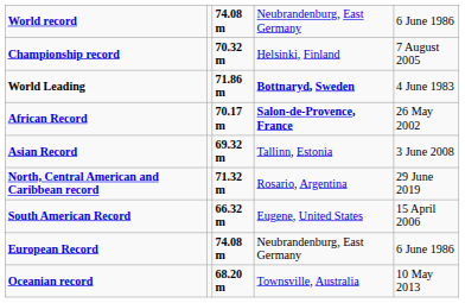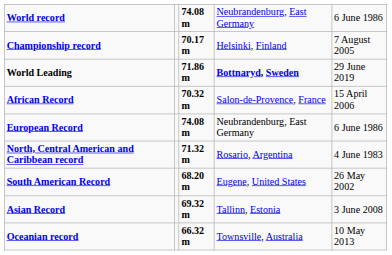Championship record | column 3: 70.32 m -> 70.17 m
World Leading | column 5: 4 June 1983 -> 29 June 2019
African Record | column 3: 70.17 m -> 70.32 m
African Record | column 4: bold -> normal
African Record | column 5: 26 May 2002 -> 15 April 2006
rows swapped: Asian Record <-> European Record
North, Central American and Caribbean record | column 5: 29 June 2019 -> 4 June 1983
South American Record | column 3: 66.32 m -> 68.20 m
South American Record | column 5: 15 April 2006 -> 26 May 2002
Oceanian record | column 3: 68.20 m -> 66.32 m
